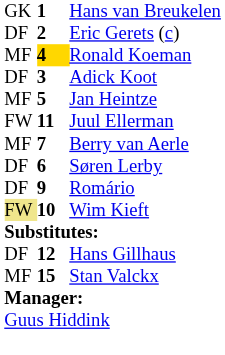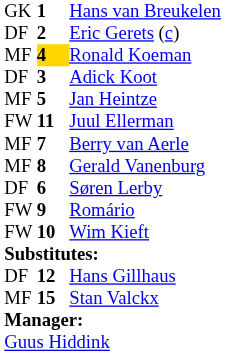+ row: MF | 8 | Gerald Vanenburg
Romário | column 1: DF -> FW
Wim Kieft | column 1: khaki background -> no background
